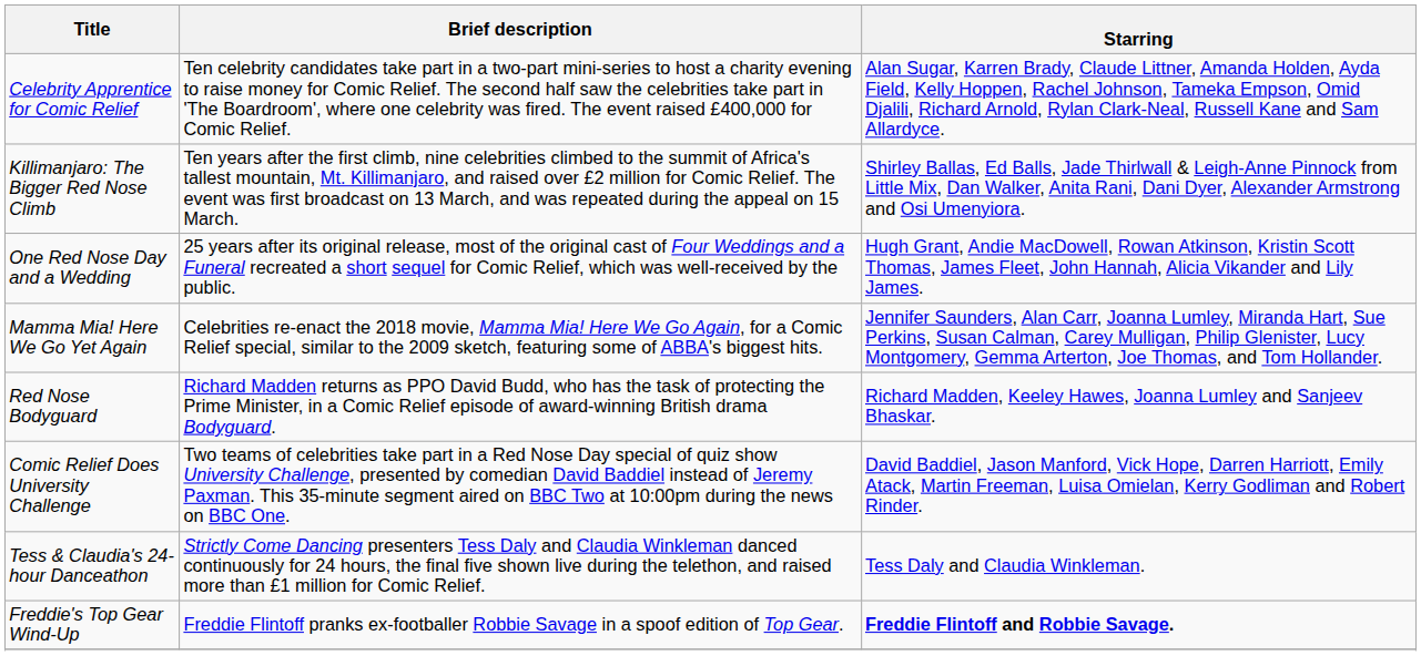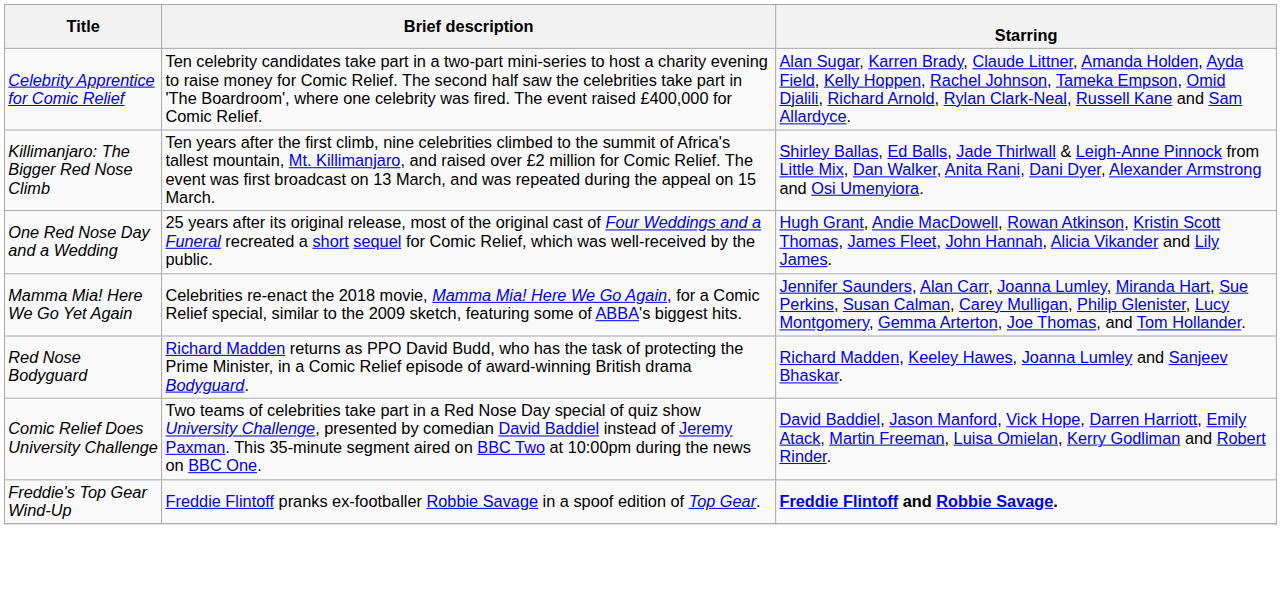- row: Tess & Claudia's 24-hour Danceathon | Strictly Come Dancing presenters Tess Daly and Claudia Winkleman danced continuously for 24 hours, the final five shown live during the telethon, and raised more than £1 million for Comic Relief. | Tess Daly and Claudia Winkleman.
